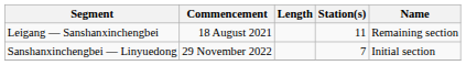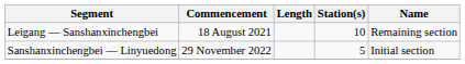Leigang — Sanshanxinchengbei | Station(s): 11 -> 10
Sanshanxinchengbei — Linyuedong | Station(s): 7 -> 5
